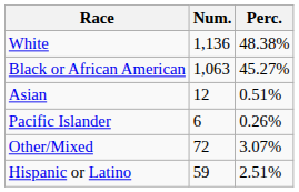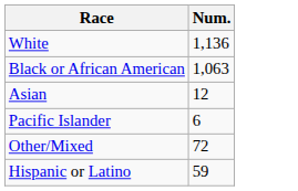- column: Perc. | 48.38% | 45.27% | 0.51% | 0.26% | 3.07% | 2.51%
